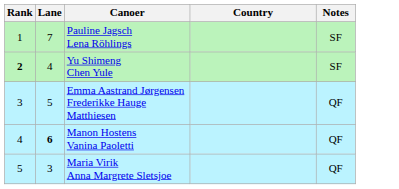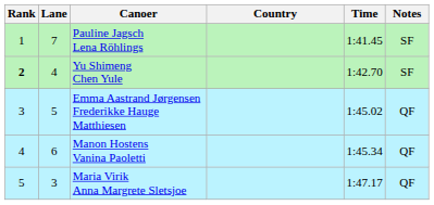+ column: Time | 1:41.45 | 1:42.70 | 1:45.02 | 1:45.34 | 1:47.17
Manon Hostens Vanina Paoletti | Lane: bold -> normal
